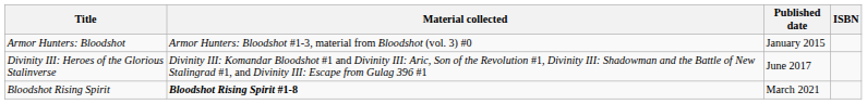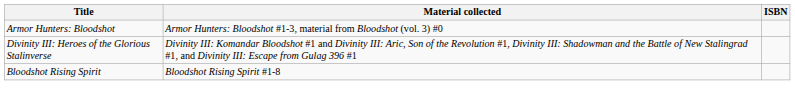- column: Published date | January 2015 | June 2017 | March 2021
Bloodshot Rising Spirit | Material collected: bold -> normal
